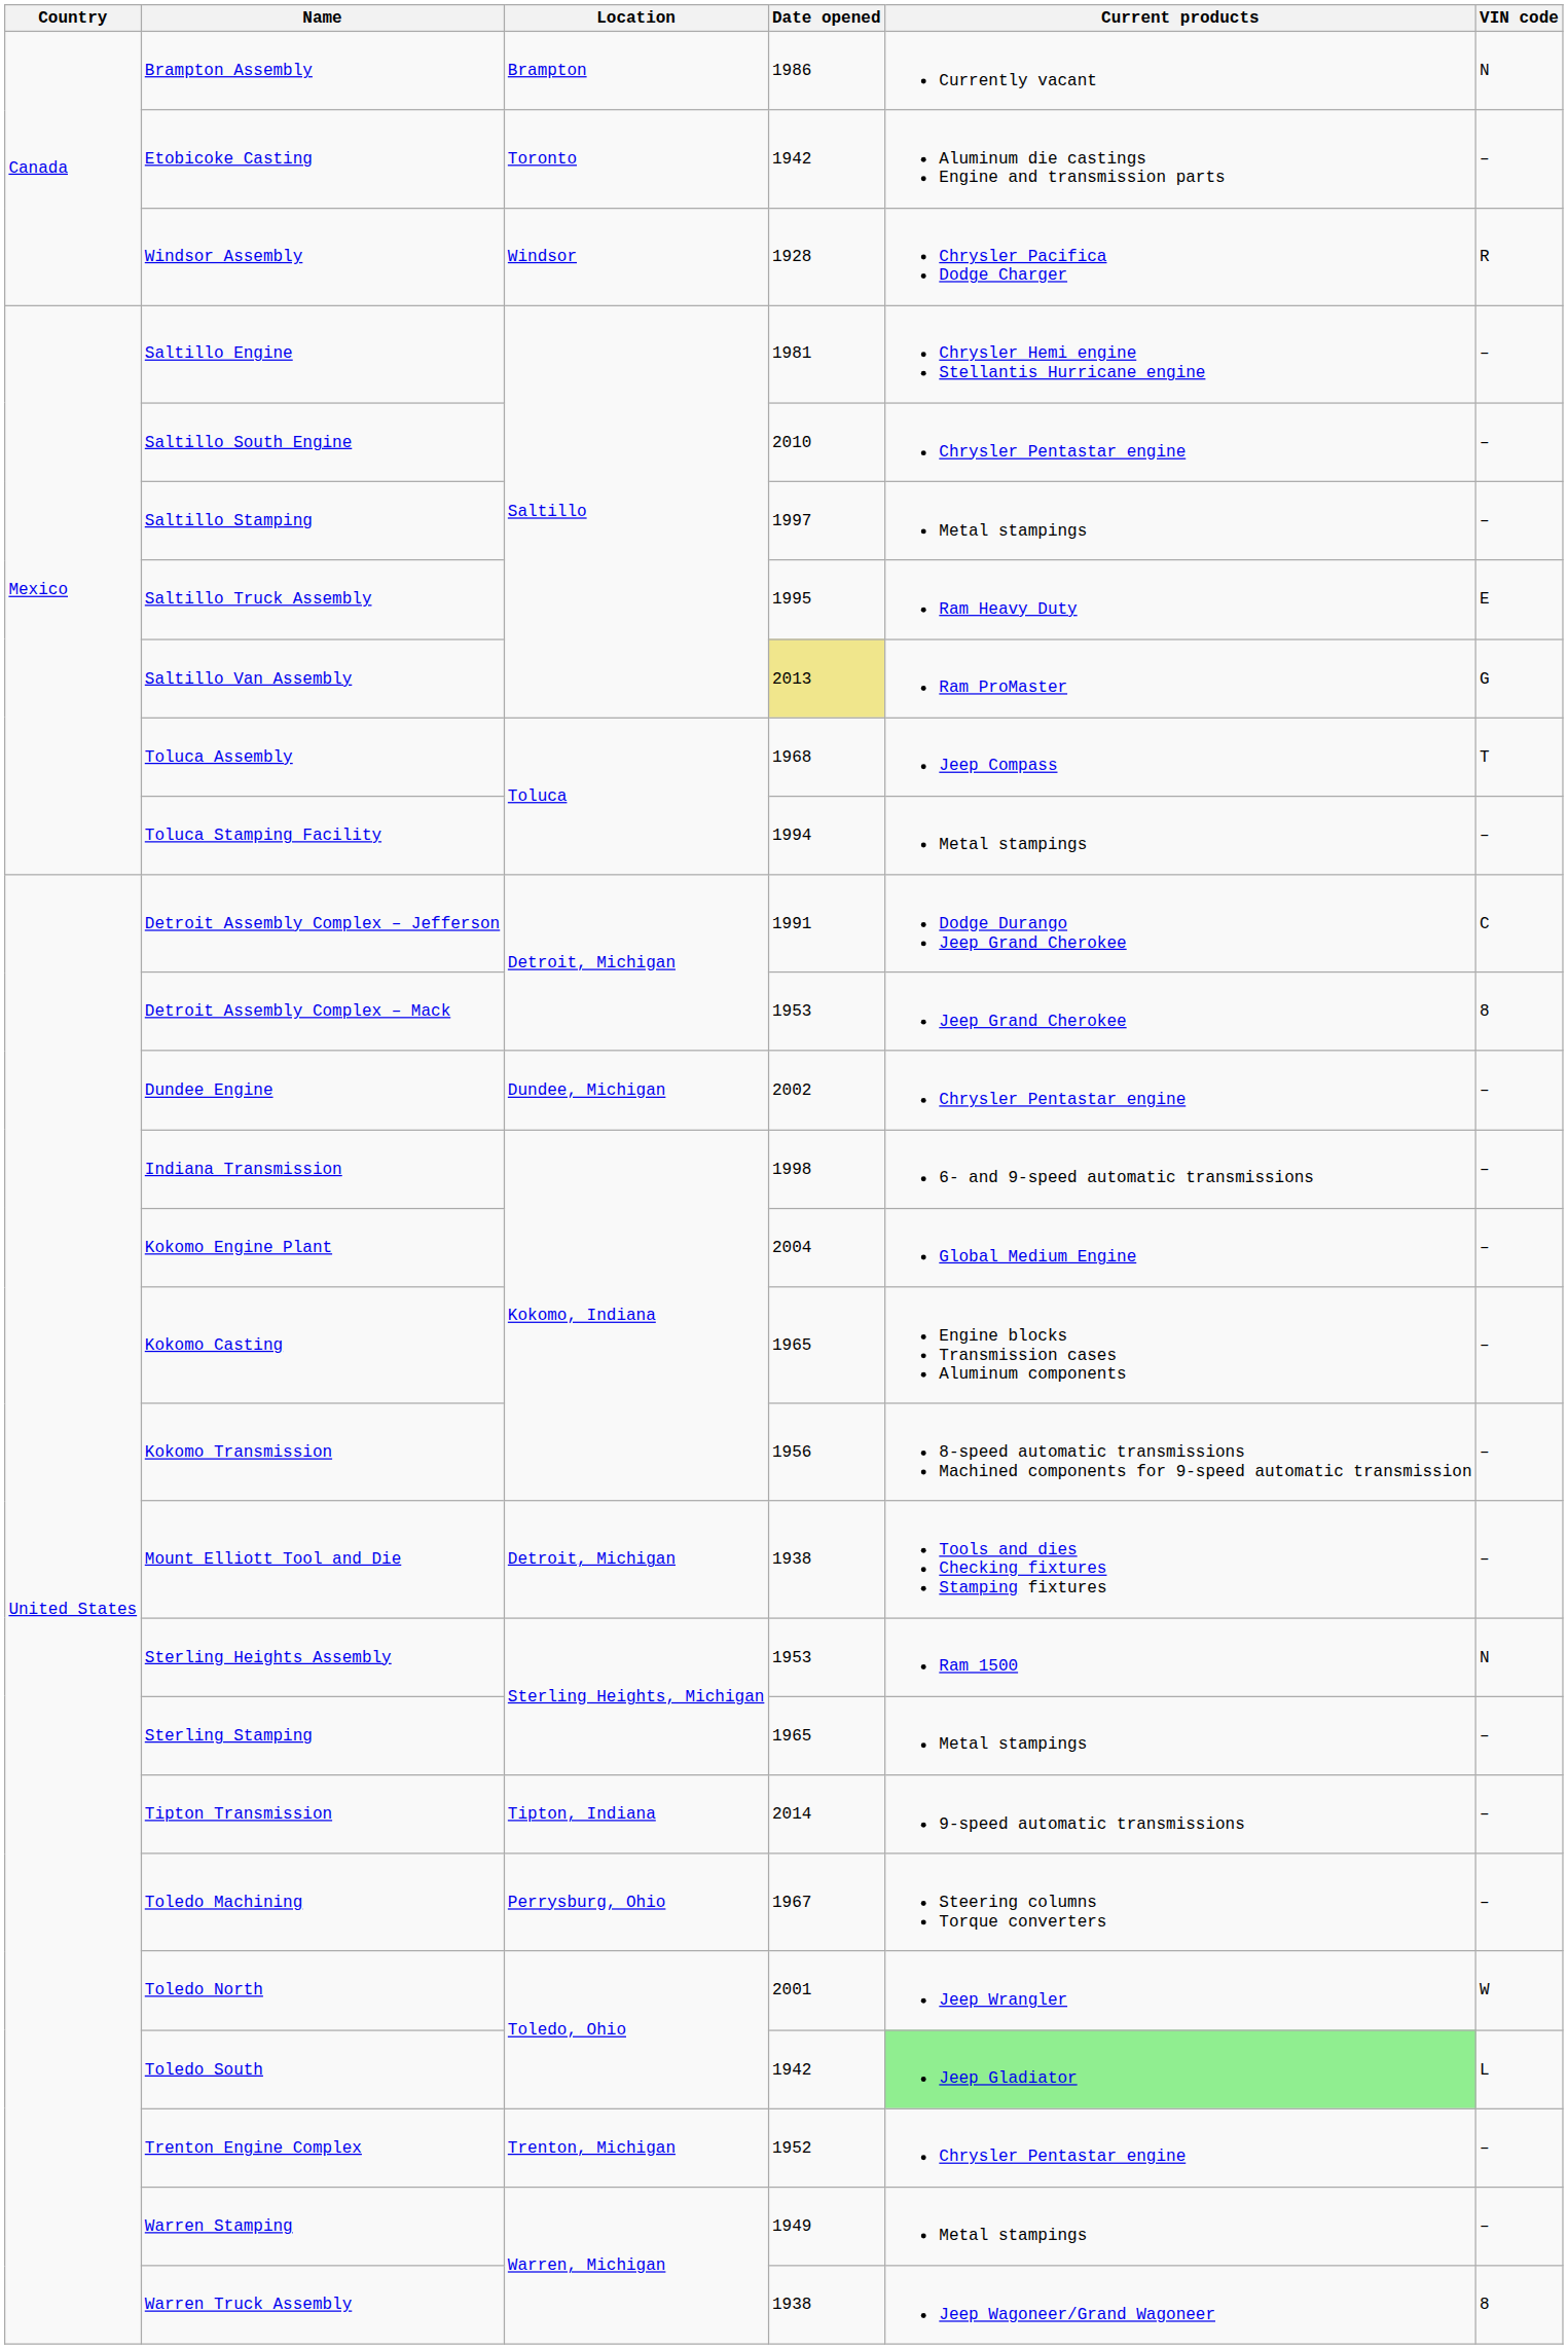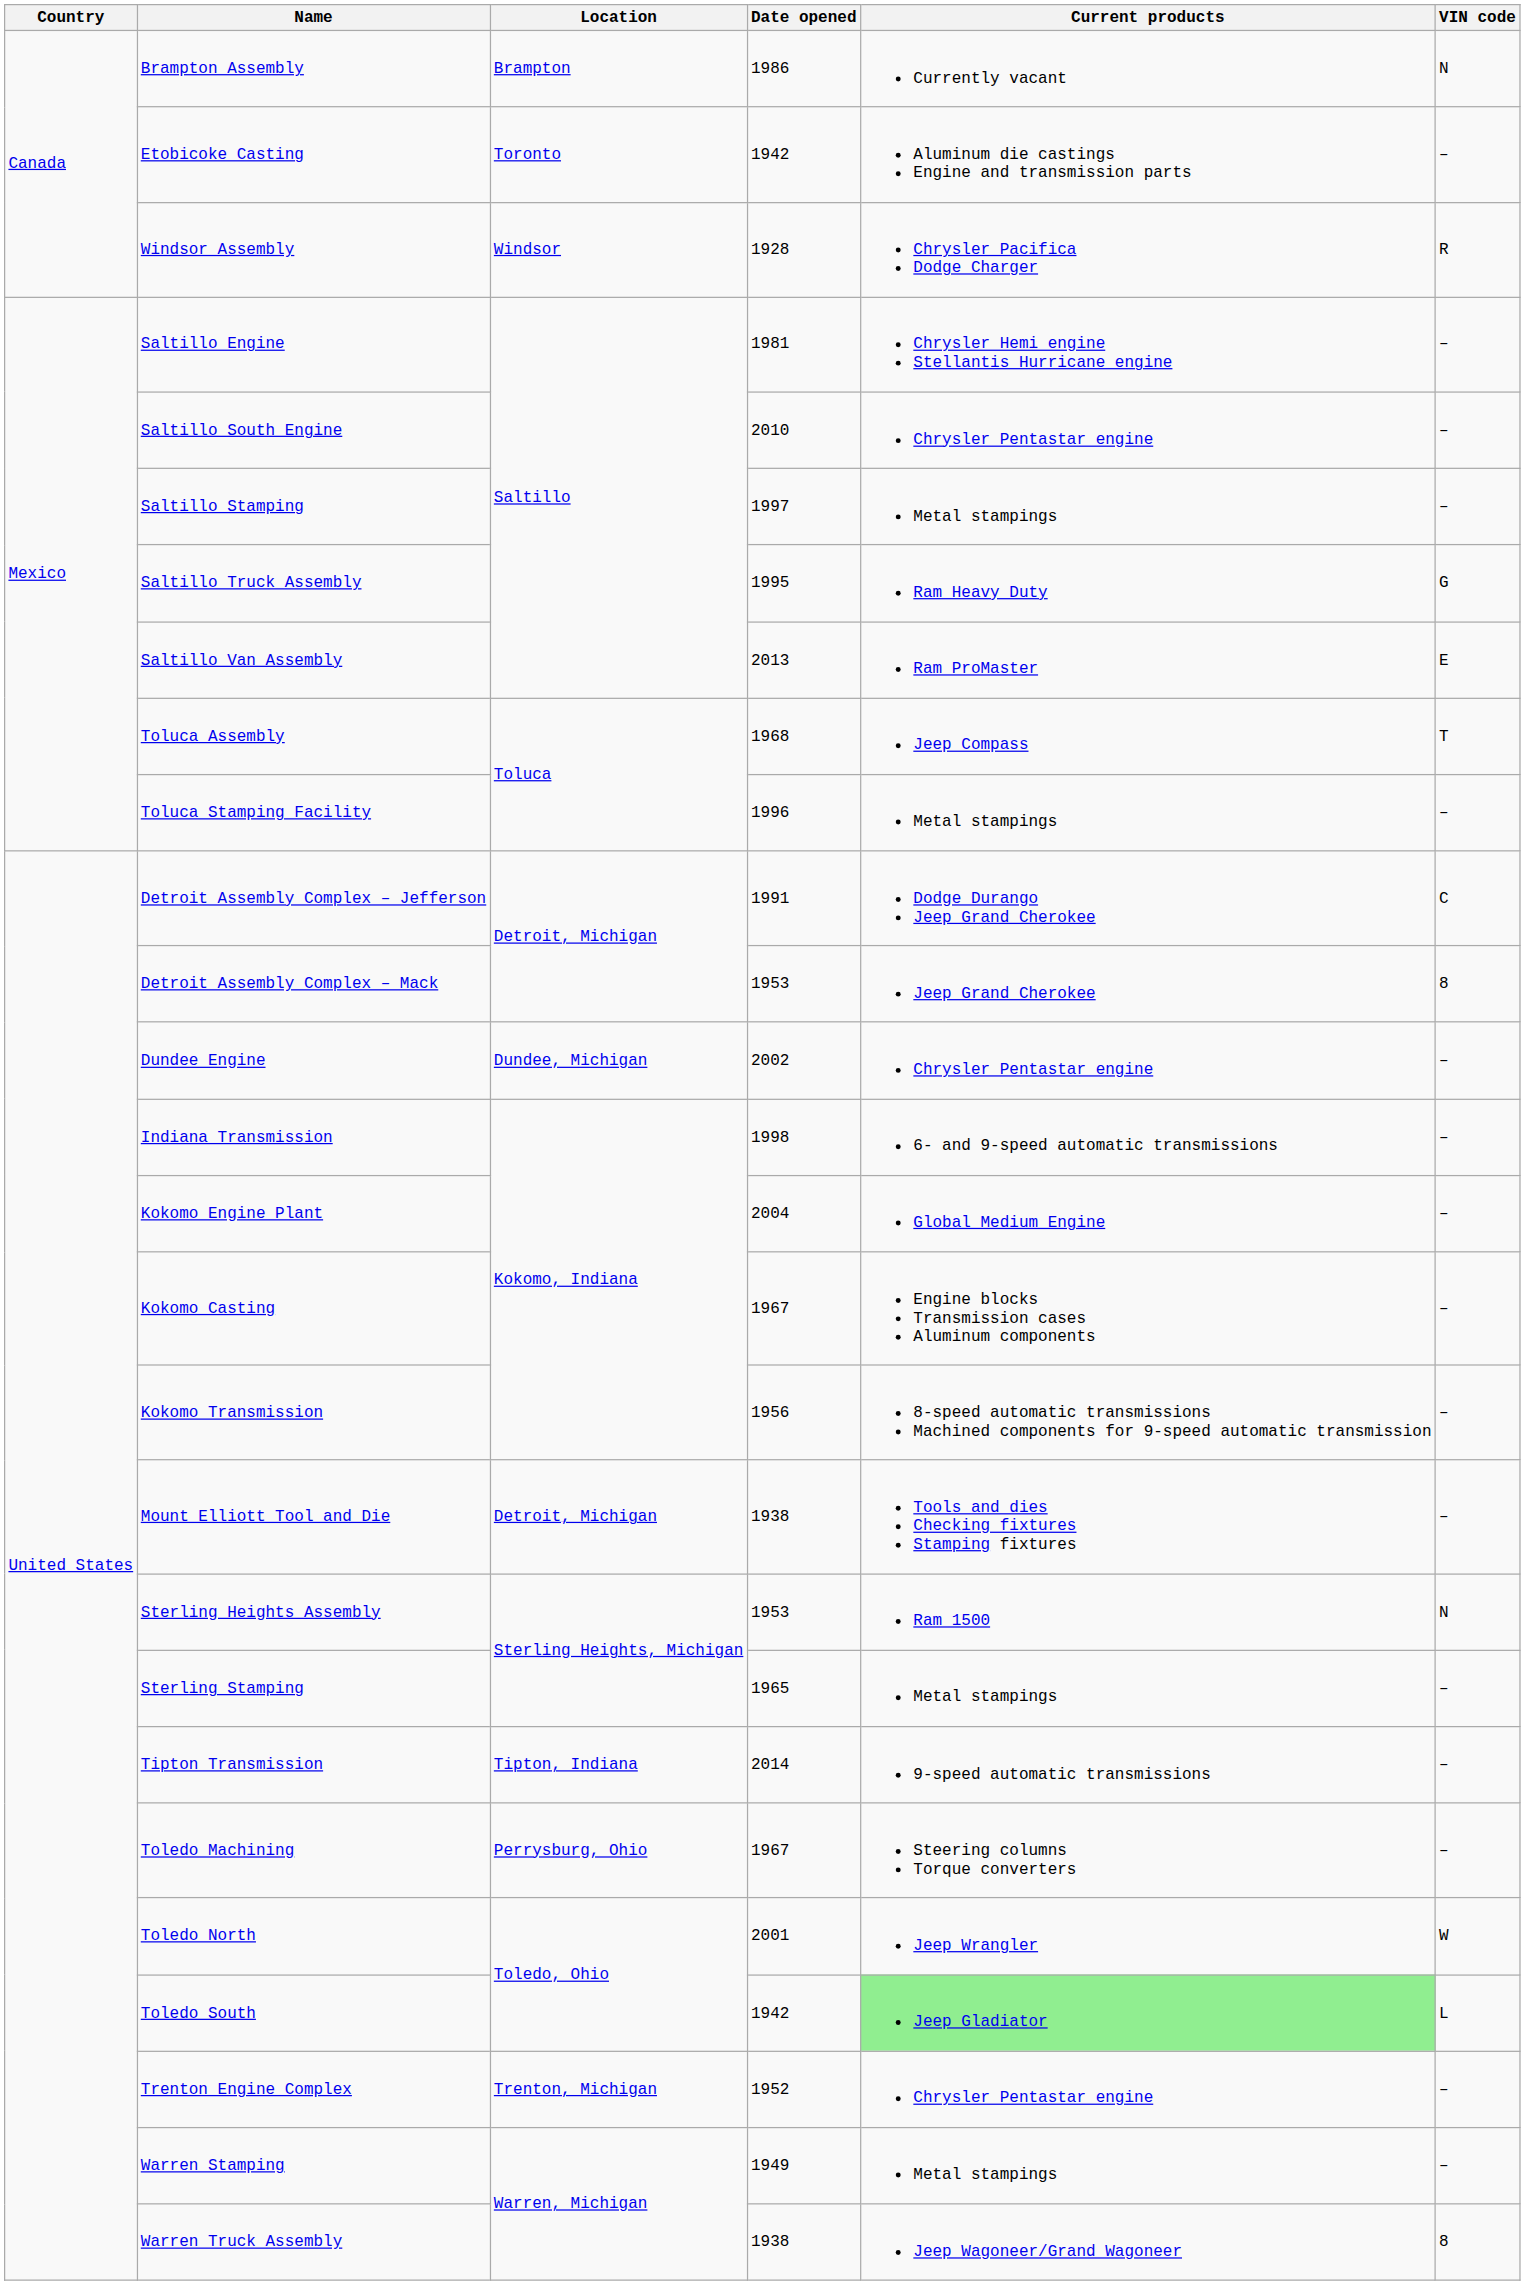Saltillo Truck Assembly | VIN code: E -> G
Saltillo Van Assembly | Date opened: khaki background -> no background
Saltillo Van Assembly | VIN code: G -> E
Toluca Stamping Facility | Date opened: 1994 -> 1996
Kokomo Casting | Date opened: 1965 -> 1967
